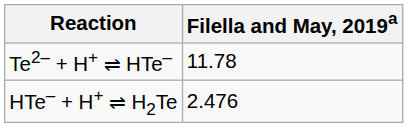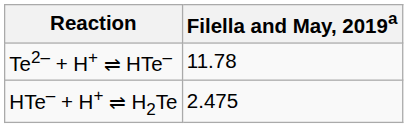HTe‒ + H+ ⇌ H2Te | Filella and May, 2019a: 2.476 -> 2.475
